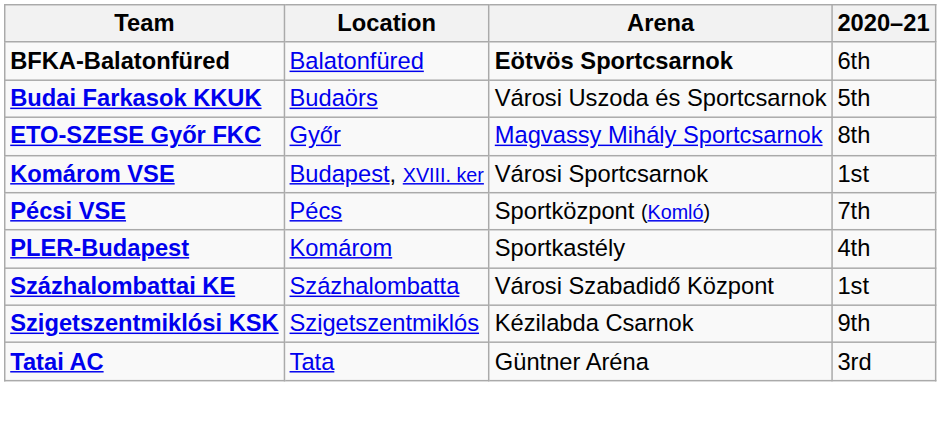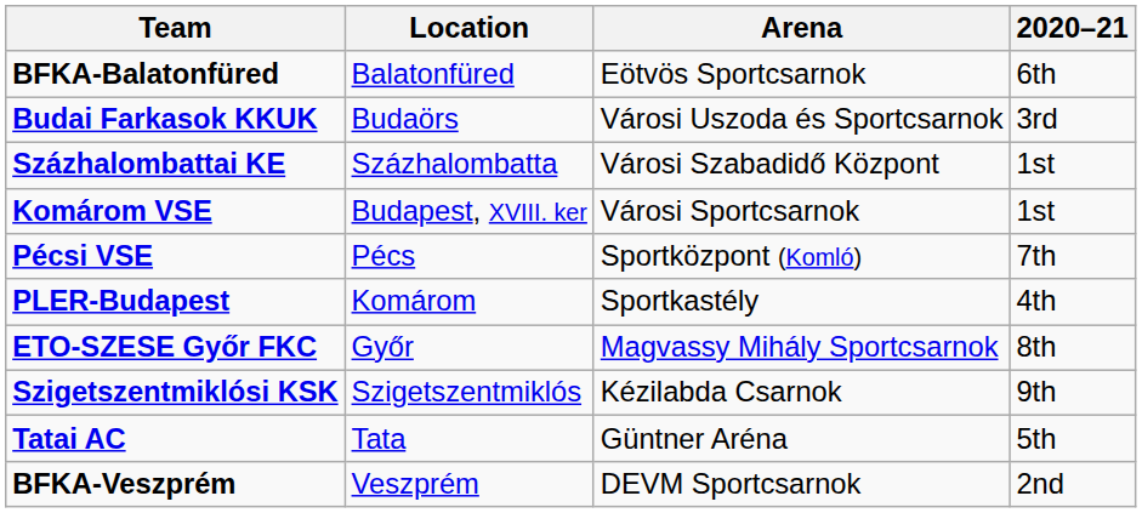BFKA-Balatonfüred | Arena: bold -> normal
Budai Farkasok KKUK | 2020–21: 5th -> 3rd
rows swapped: ETO-SZESE Győr FKC <-> Százhalombattai KE
Tatai AC | 2020–21: 3rd -> 5th
+ row: BFKA-Veszprém | Veszprém | DEVM Sportcsarnok | 2nd
